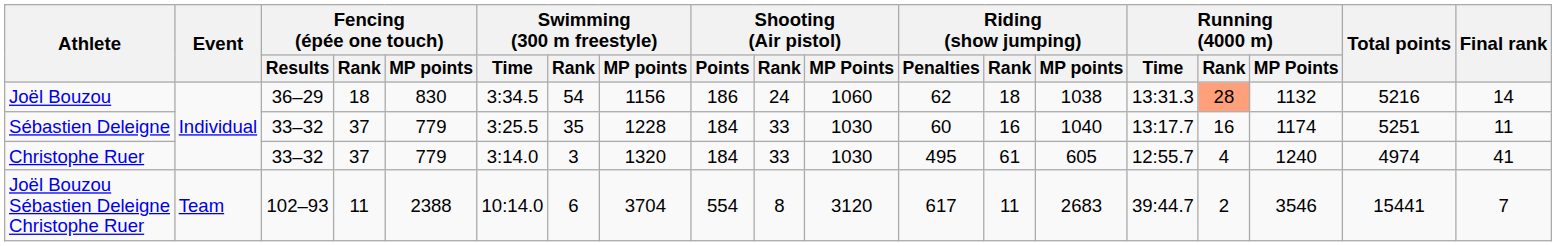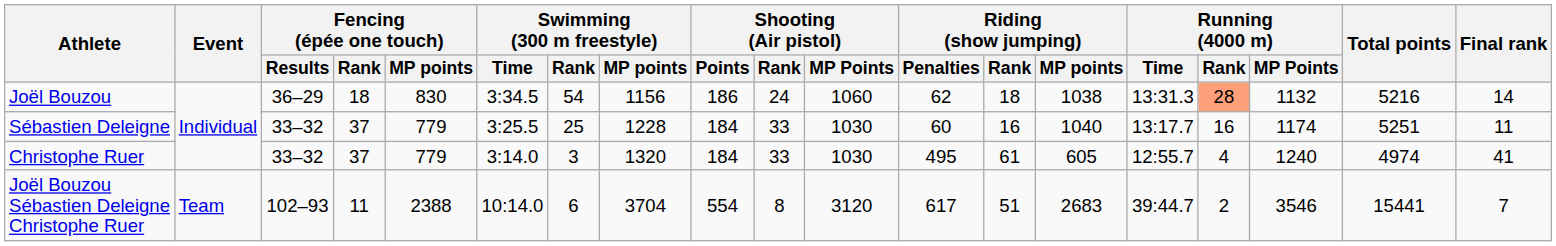Sébastien Deleigne | Swimming (300 m freestyle) / Rank: 35 -> 25
Joël Bouzou Sébastien Deleigne Christophe Ruer | Riding (show jumping) / Rank: 11 -> 51
